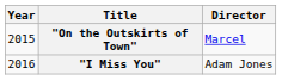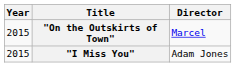"I Miss You" | Year: 2016 -> 2015
